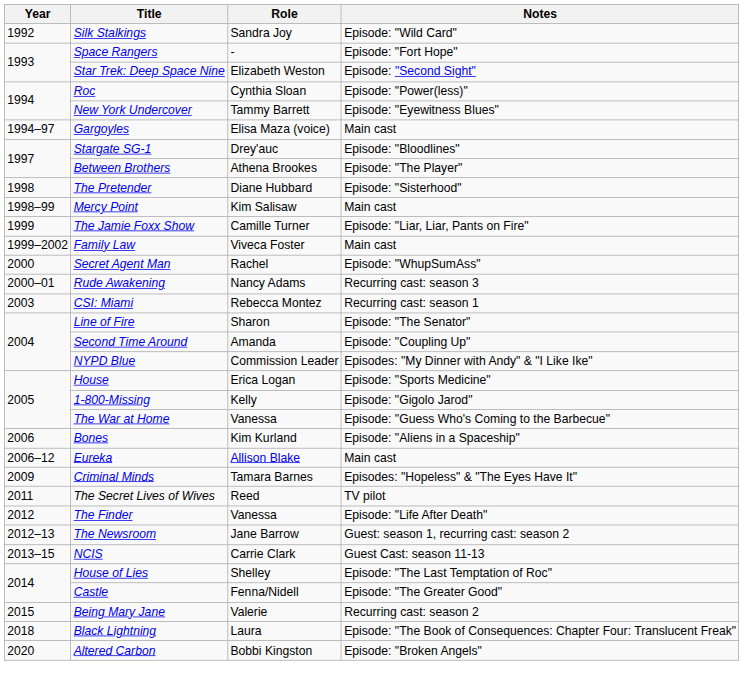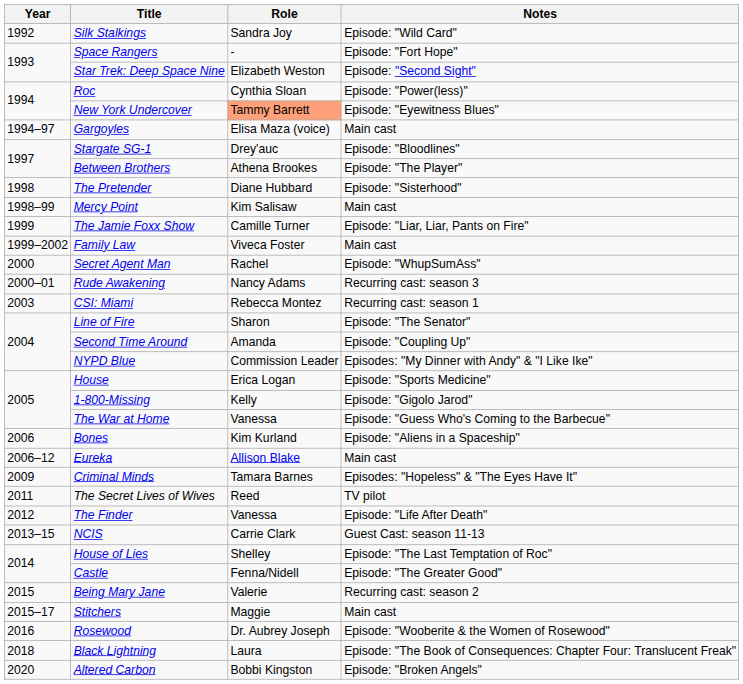New York Undercover | Role: no background -> lightsalmon background
- row: 2012–13 | The Newsroom | Jane Barrow | Guest: season 1, recurring cast: season 2
+ row: 2015–17 | Stitchers | Maggie | Main cast
+ row: 2016 | Rosewood | Dr. Aubrey Joseph | Episode: "Wooberite & the Women of Rosewood"
